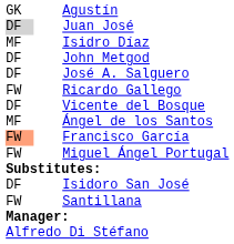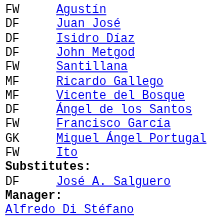Agustín | column 1: GK -> FW
Juan José | column 1: lightgrey background -> no background
Isidro Díaz | column 1: MF -> DF
rows swapped: José A. Salguero <-> Santillana
Ricardo Gallego | column 1: FW -> MF
Vicente del Bosque | column 1: DF -> MF
Ángel de los Santos | column 1: MF -> DF
Francisco García | column 1: lightsalmon background -> no background
Miguel Ángel Portugal | column 1: FW -> GK
+ row: FW | Ito
- row: DF | Isidoro San José
